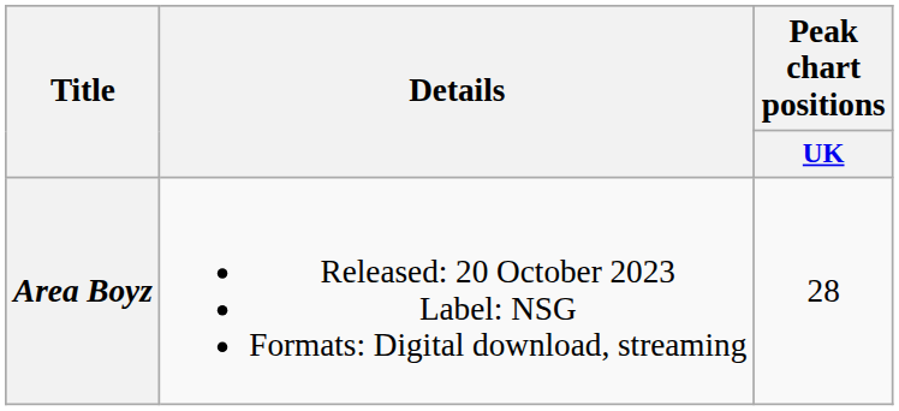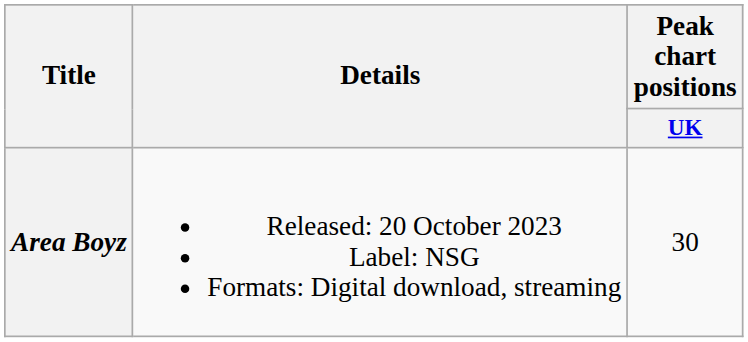Area Boyz | Peak chart positions / UK: 28 -> 30
